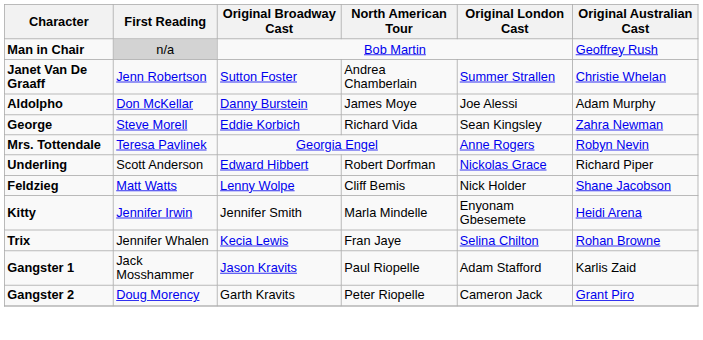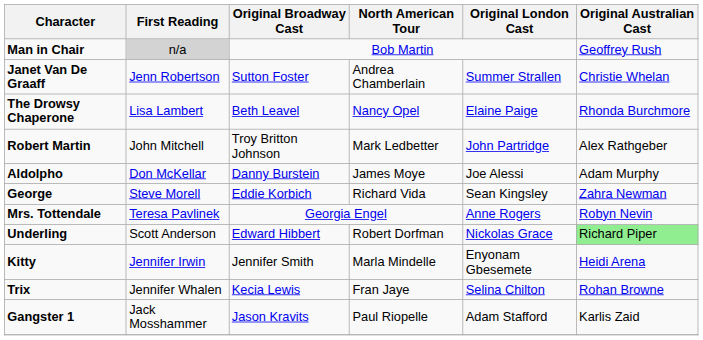+ row: The Drowsy Chaperone | Lisa Lambert | Beth Leavel | Nancy Opel | Elaine Paige | Rhonda Burchmore
+ row: Robert Martin | John Mitchell | Troy Britton Johnson | Mark Ledbetter | John Partridge | Alex Rathgeber
Underling | Original Australian Cast: no background -> lightgreen background
- row: Feldzieg | Matt Watts | Lenny Wolpe | Cliff Bemis | Nick Holder | Shane Jacobson
- row: Gangster 2 | Doug Morency | Garth Kravits | Peter Riopelle | Cameron Jack | Grant Piro
